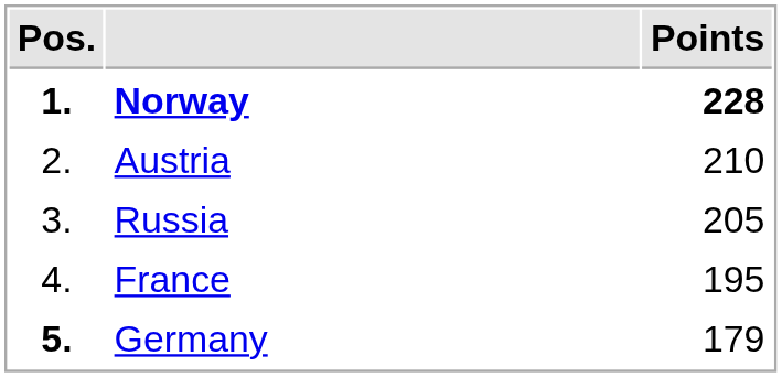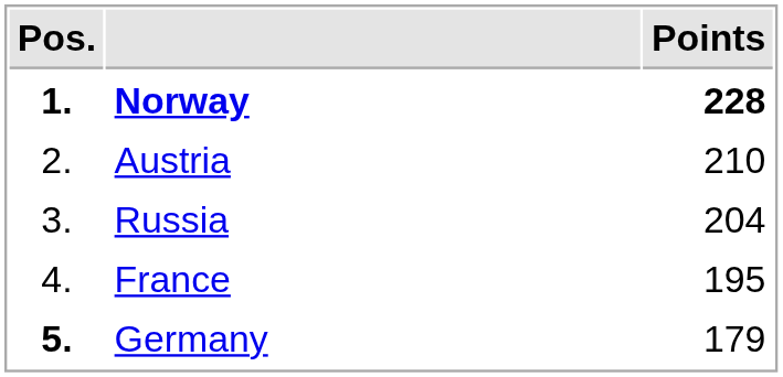Russia | Points: 205 -> 204
